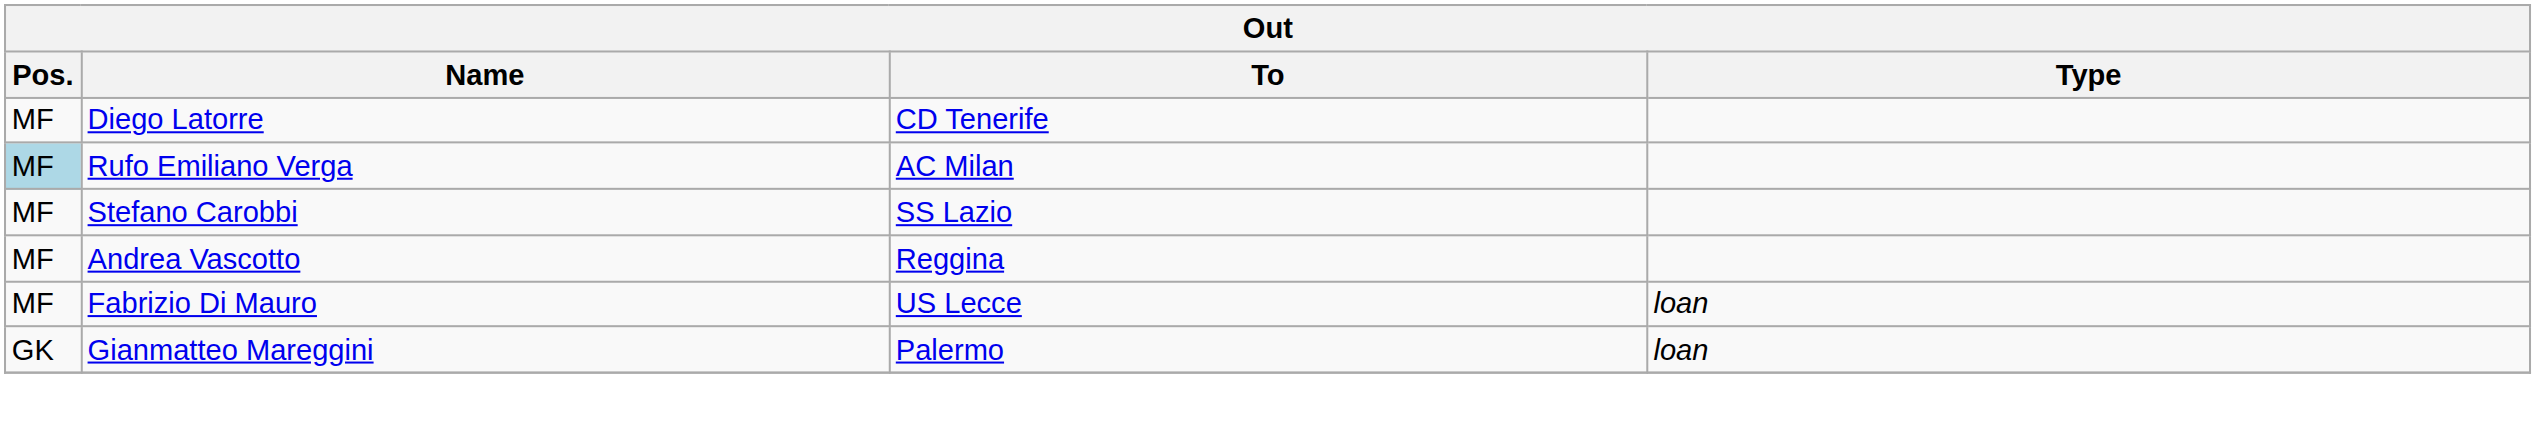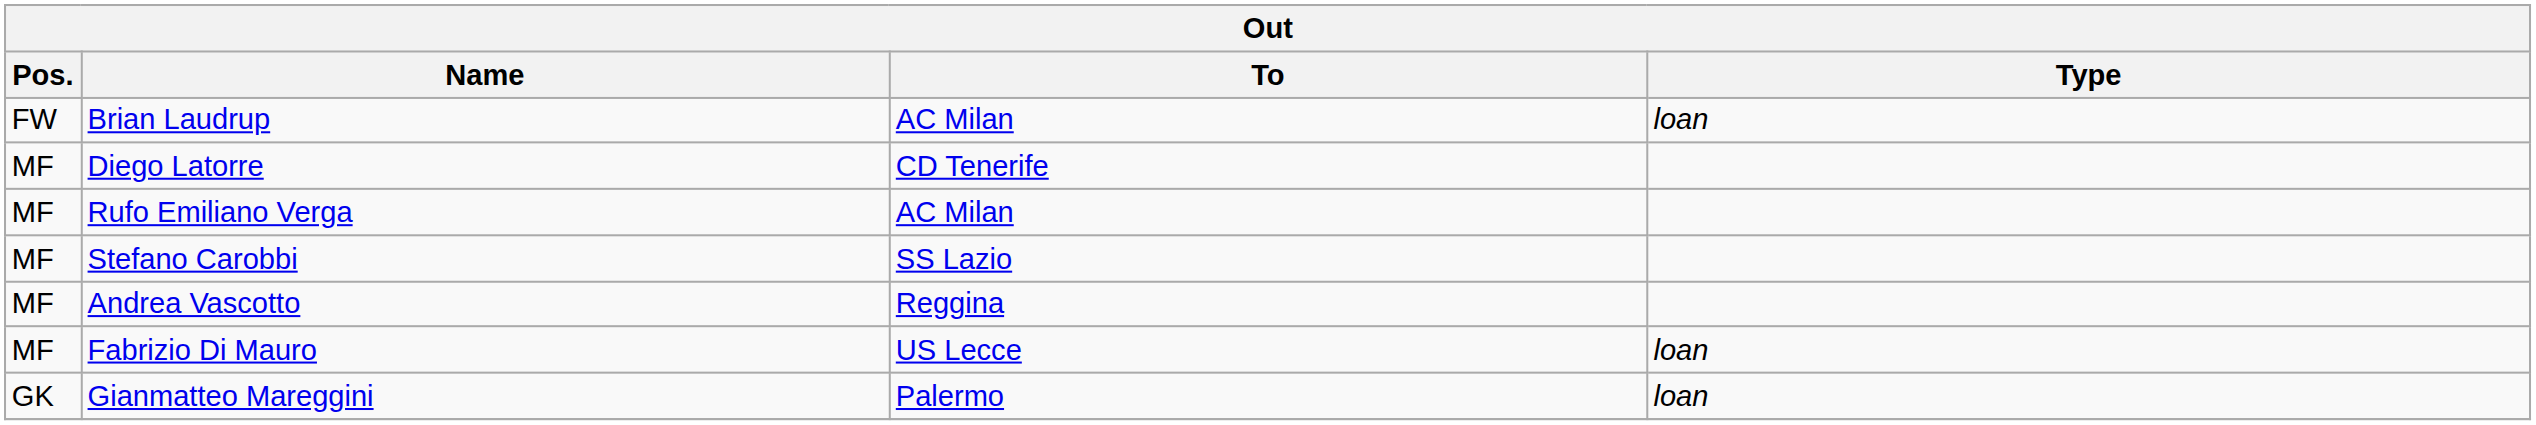+ row: FW | Brian Laudrup | AC Milan | loan
Rufo Emiliano Verga | Pos.: lightblue background -> no background
